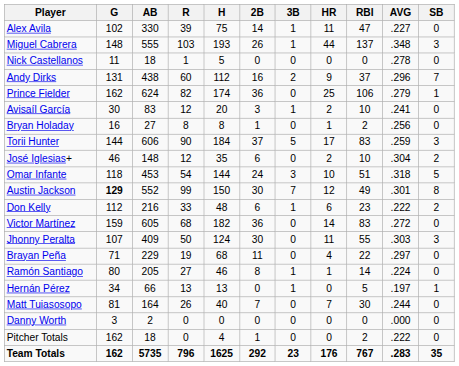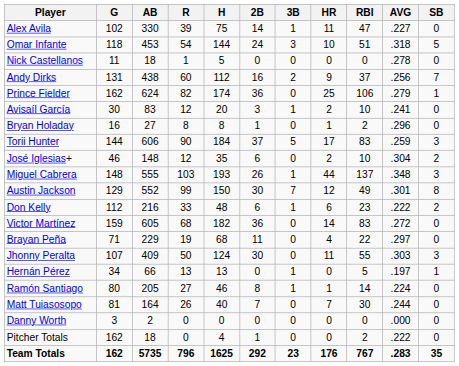rows swapped: Miguel Cabrera <-> Omar Infante
Andy Dirks | AVG: .296 -> .256
Bryan Holaday | AVG: .256 -> .296
Austin Jackson | G: bold -> normal
rows swapped: Brayan Peña <-> Jhonny Peralta
rows swapped: Hernán Pérez <-> Ramón Santiago
